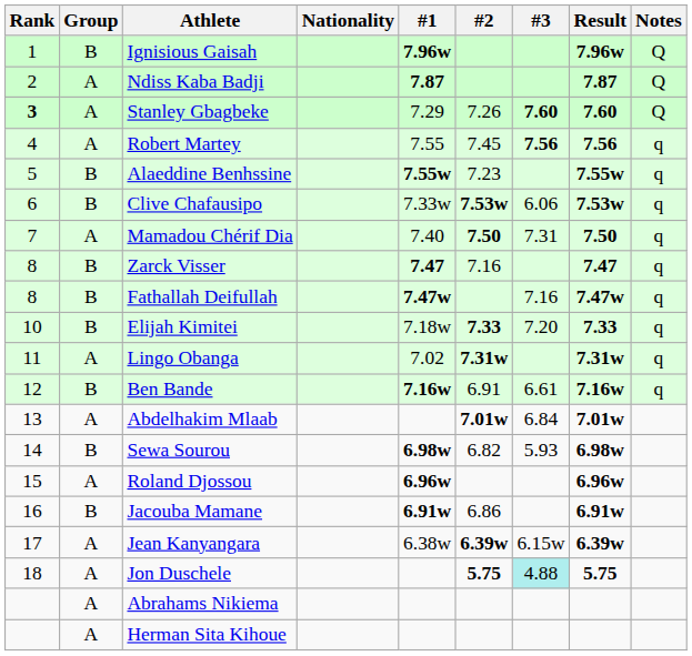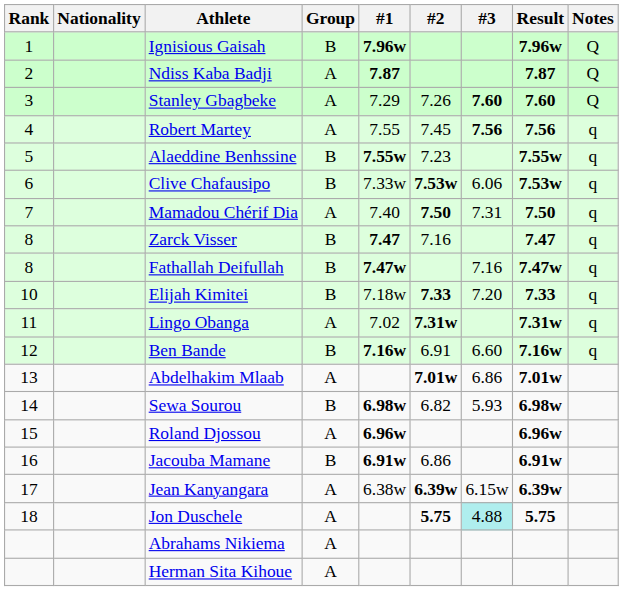columns swapped: Group <-> Nationality
Stanley Gbagbeke | Rank: bold -> normal
Ben Bande | #3: 6.61 -> 6.60
Abdelhakim Mlaab | #3: 6.84 -> 6.86
